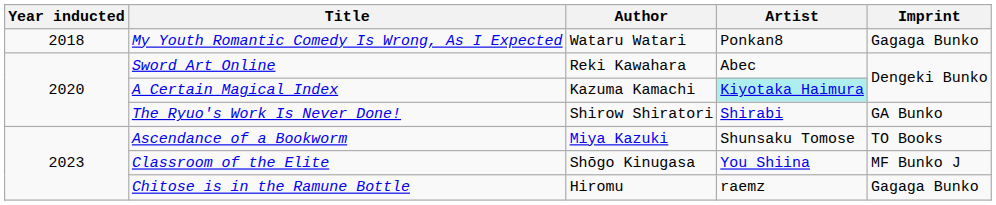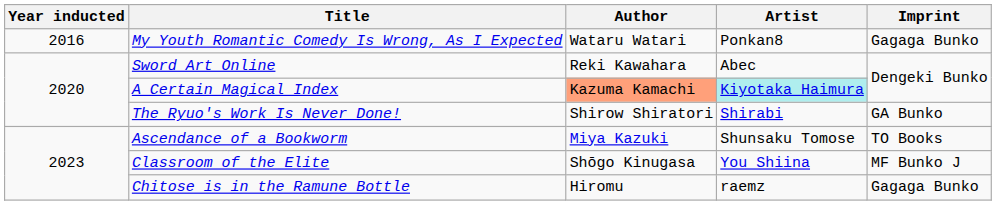My Youth Romantic Comedy Is Wrong, As I Expected | Year inducted: 2018 -> 2016
A Certain Magical Index | Author: no background -> lightsalmon background
